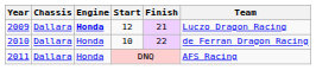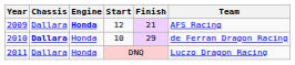2009 | Team: Luczo Dragon Racing -> AFS Racing
2010 | Chassis: normal -> bold
2010 | Finish: 22 -> 29
2011 | Team: AFS Racing -> Luczo Dragon Racing
